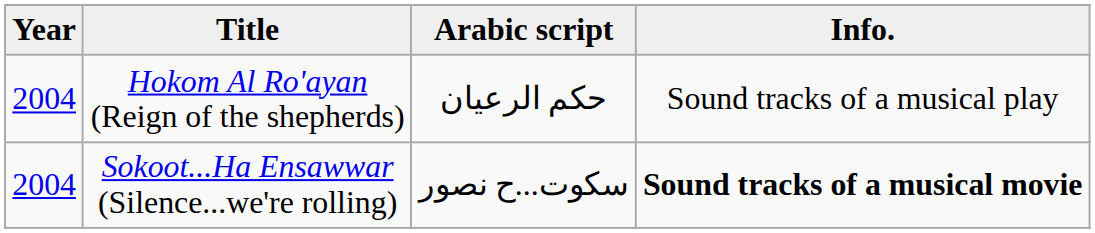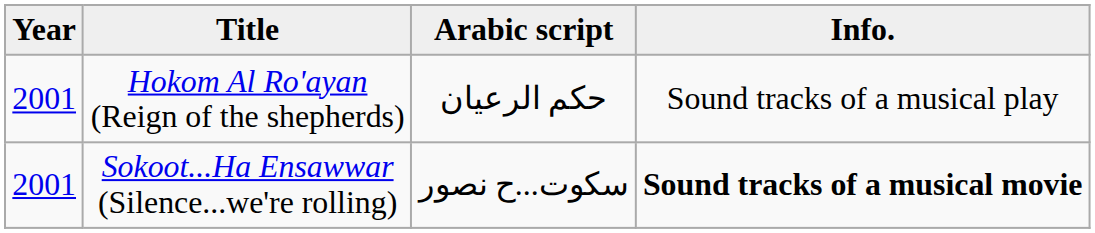Hokom Al Ro'ayan (Reign of the shepherds) | Year: 2004 -> 2001
Sokoot...Ha Ensawwar (Silence...we're rolling) | Year: 2004 -> 2001
